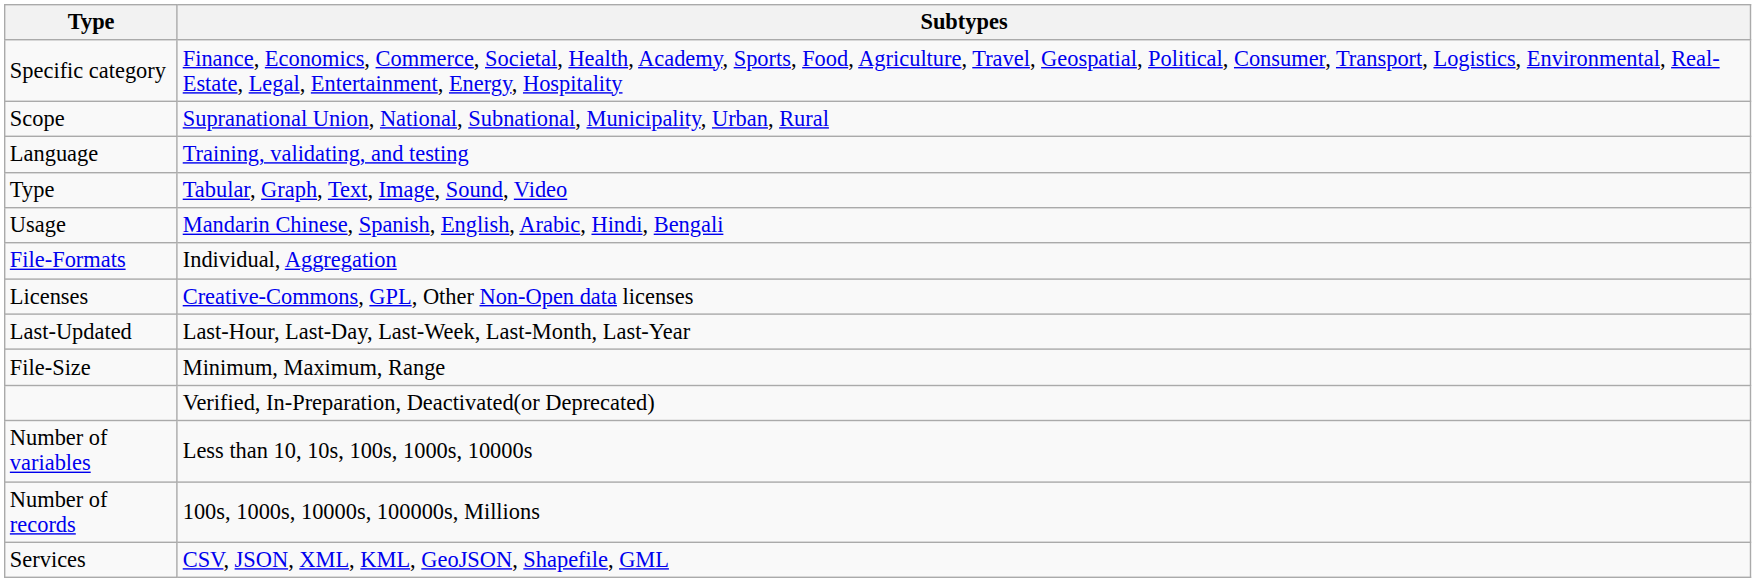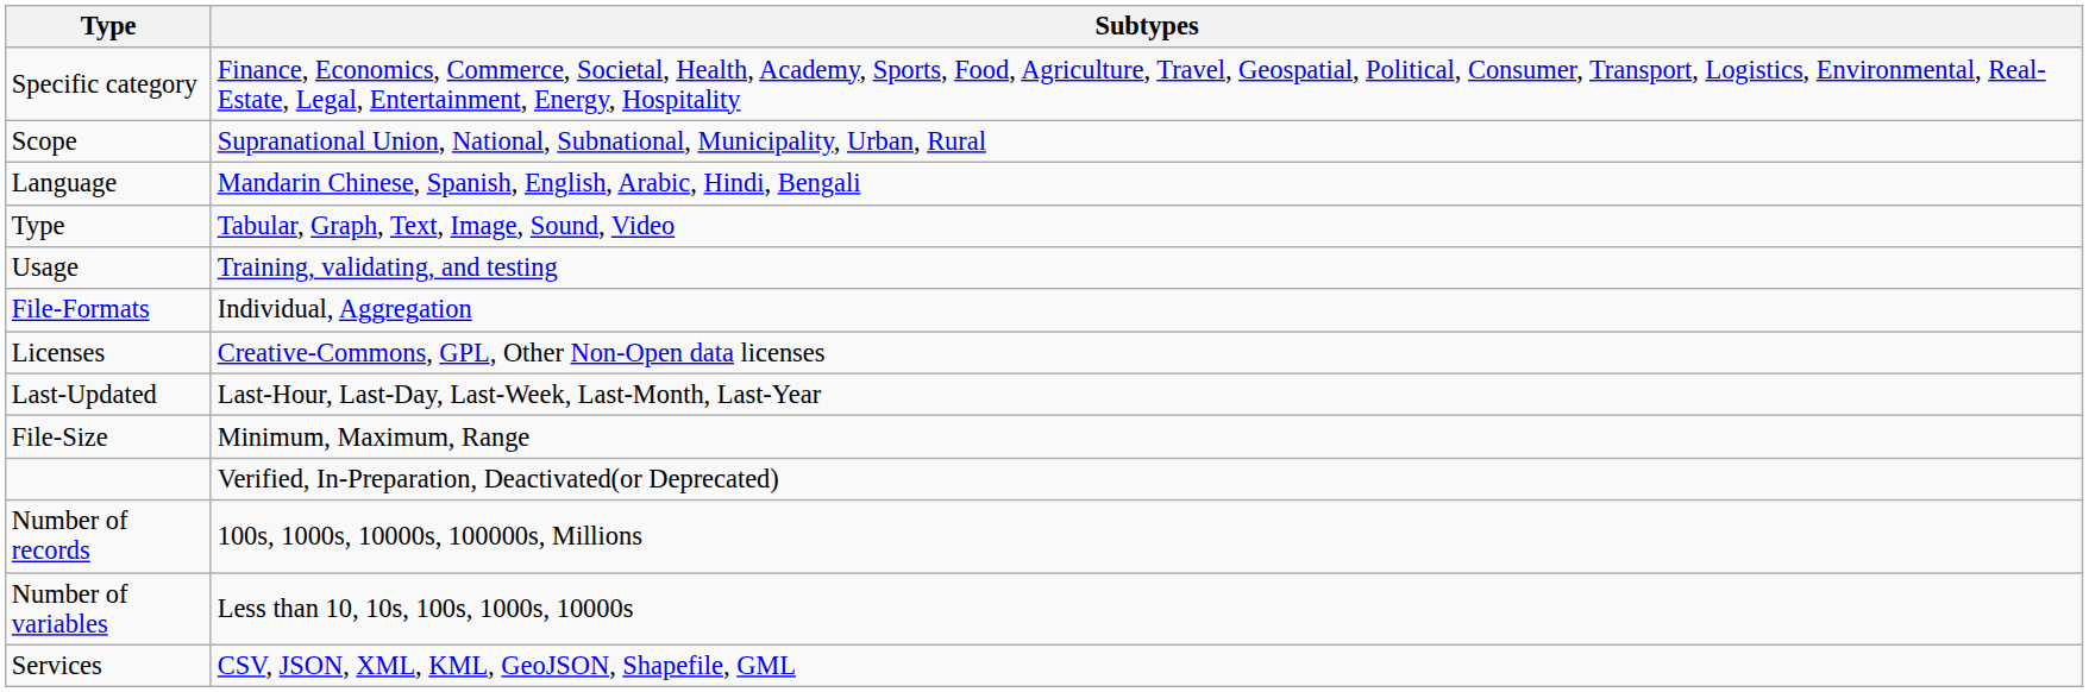Language | Subtypes: Training, validating, and testing -> Mandarin Chinese, Spanish, English, Arabic, Hindi, Bengali
Usage | Subtypes: Mandarin Chinese, Spanish, English, Arabic, Hindi, Bengali -> Training, validating, and testing
rows swapped: Number of records <-> Number of variables
